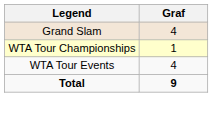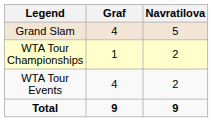+ column: Navratilova | 5 | 2 | 2 | 9
